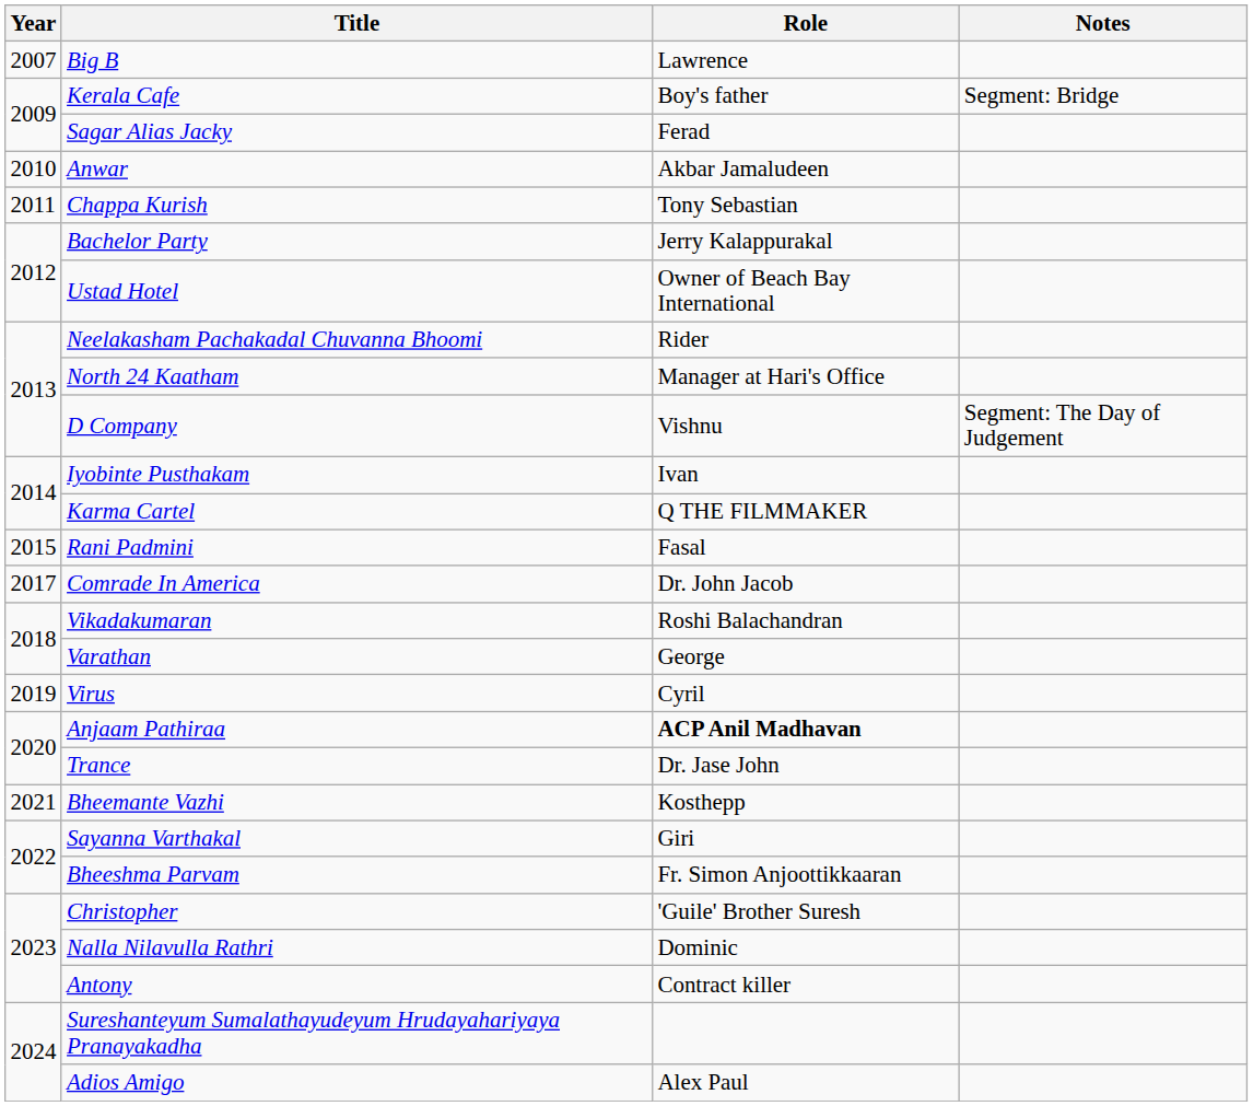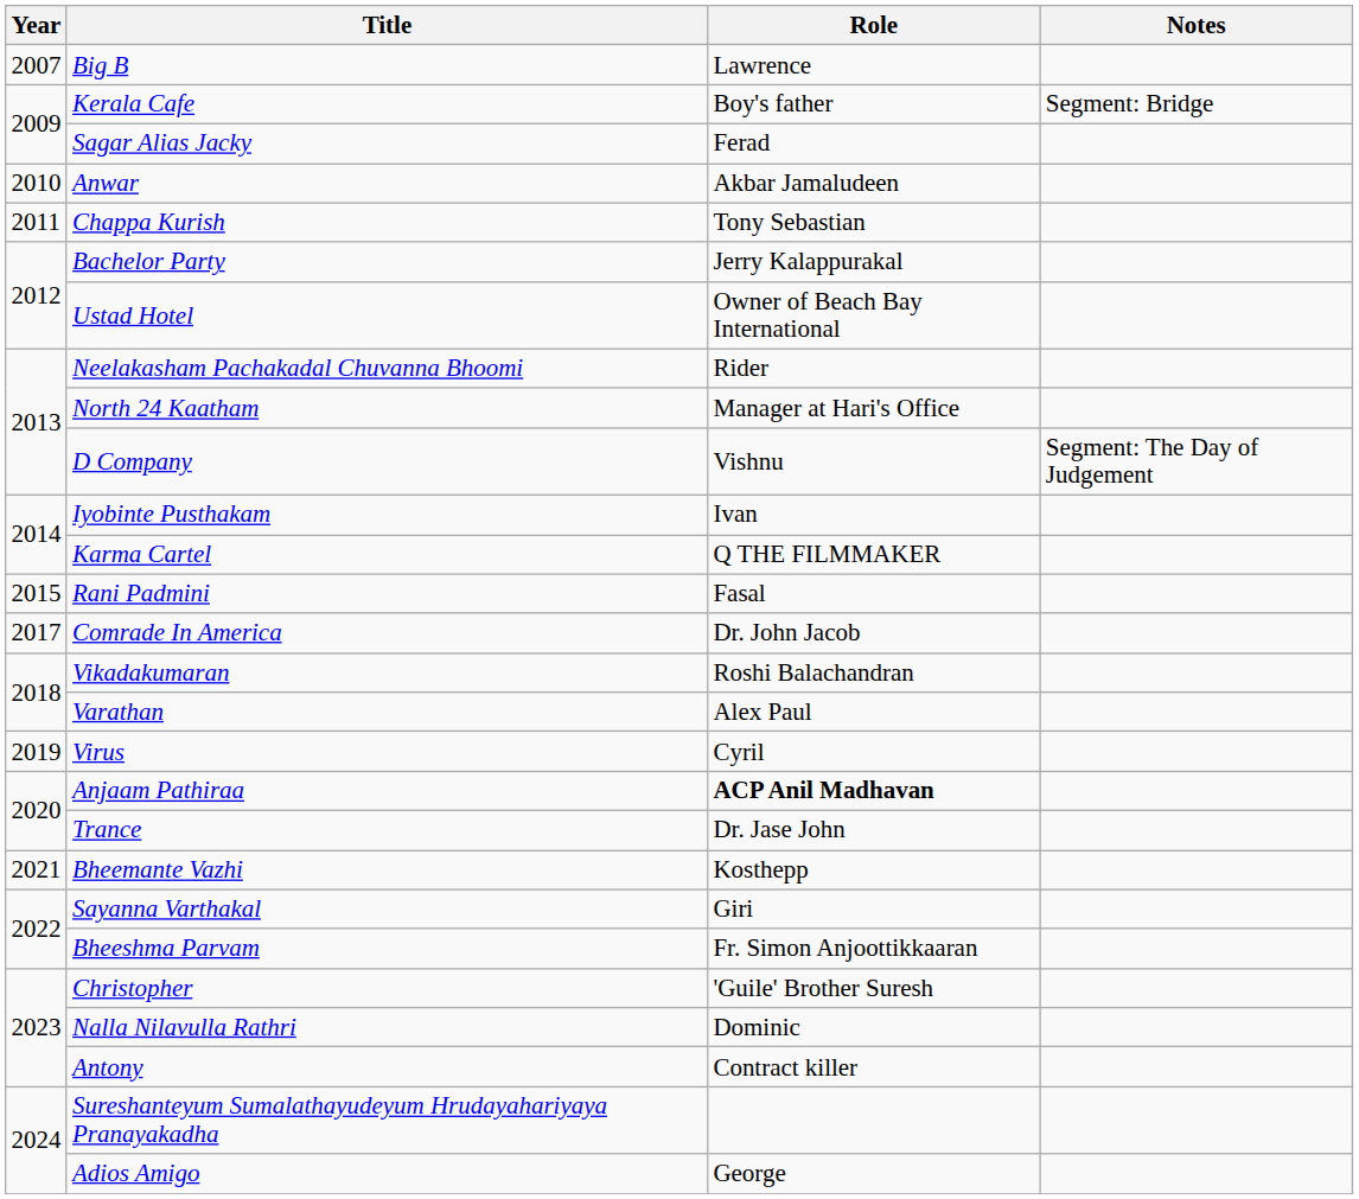Varathan | Role: George -> Alex Paul
Adios Amigo | Role: Alex Paul -> George
